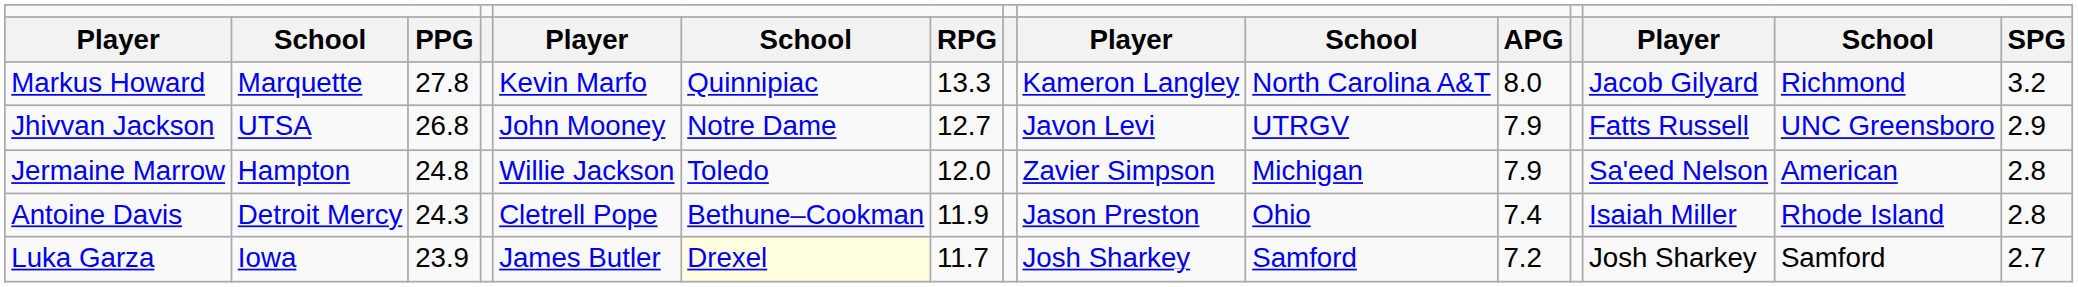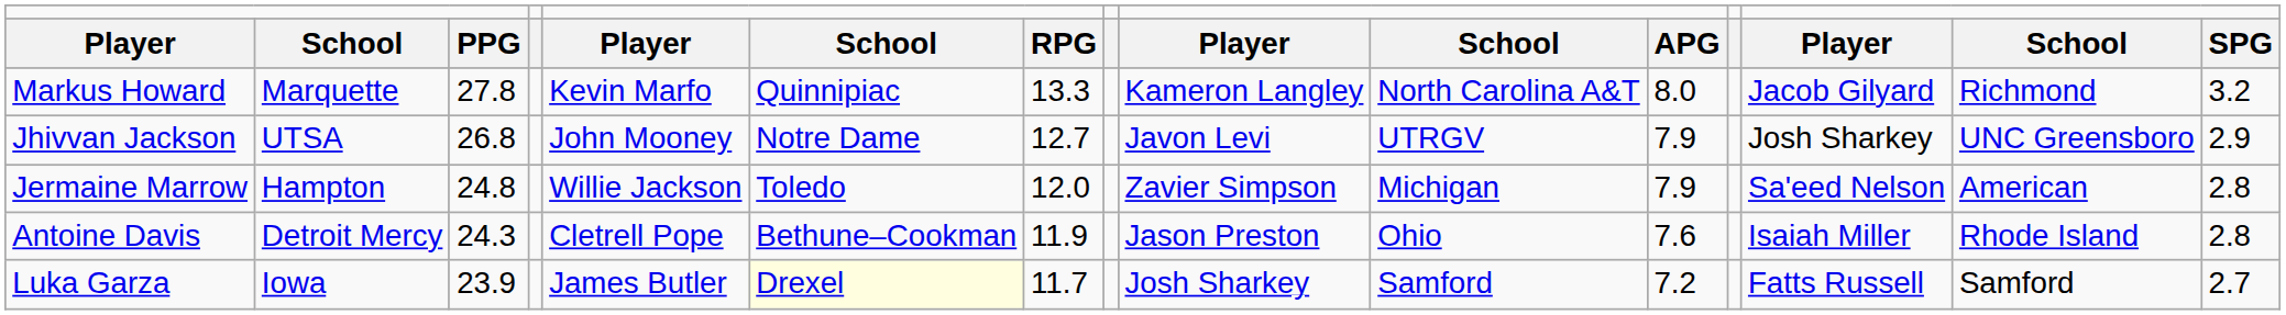Jhivvan Jackson | column 13: Fatts Russell -> Josh Sharkey
Antoine Davis | column 11: 7.4 -> 7.6
Luka Garza | column 13: Josh Sharkey -> Fatts Russell
